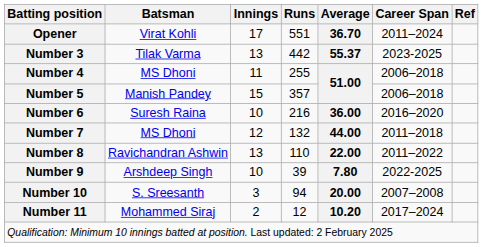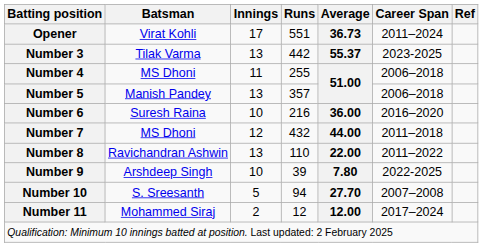Opener | Average: 36.70 -> 36.73
Number 5 | Innings: 15 -> 13
Number 7 | Runs: 132 -> 432
Number 10 | Innings: 3 -> 5
Number 10 | Average: 20.00 -> 27.70
Number 11 | Average: 10.20 -> 12.00
